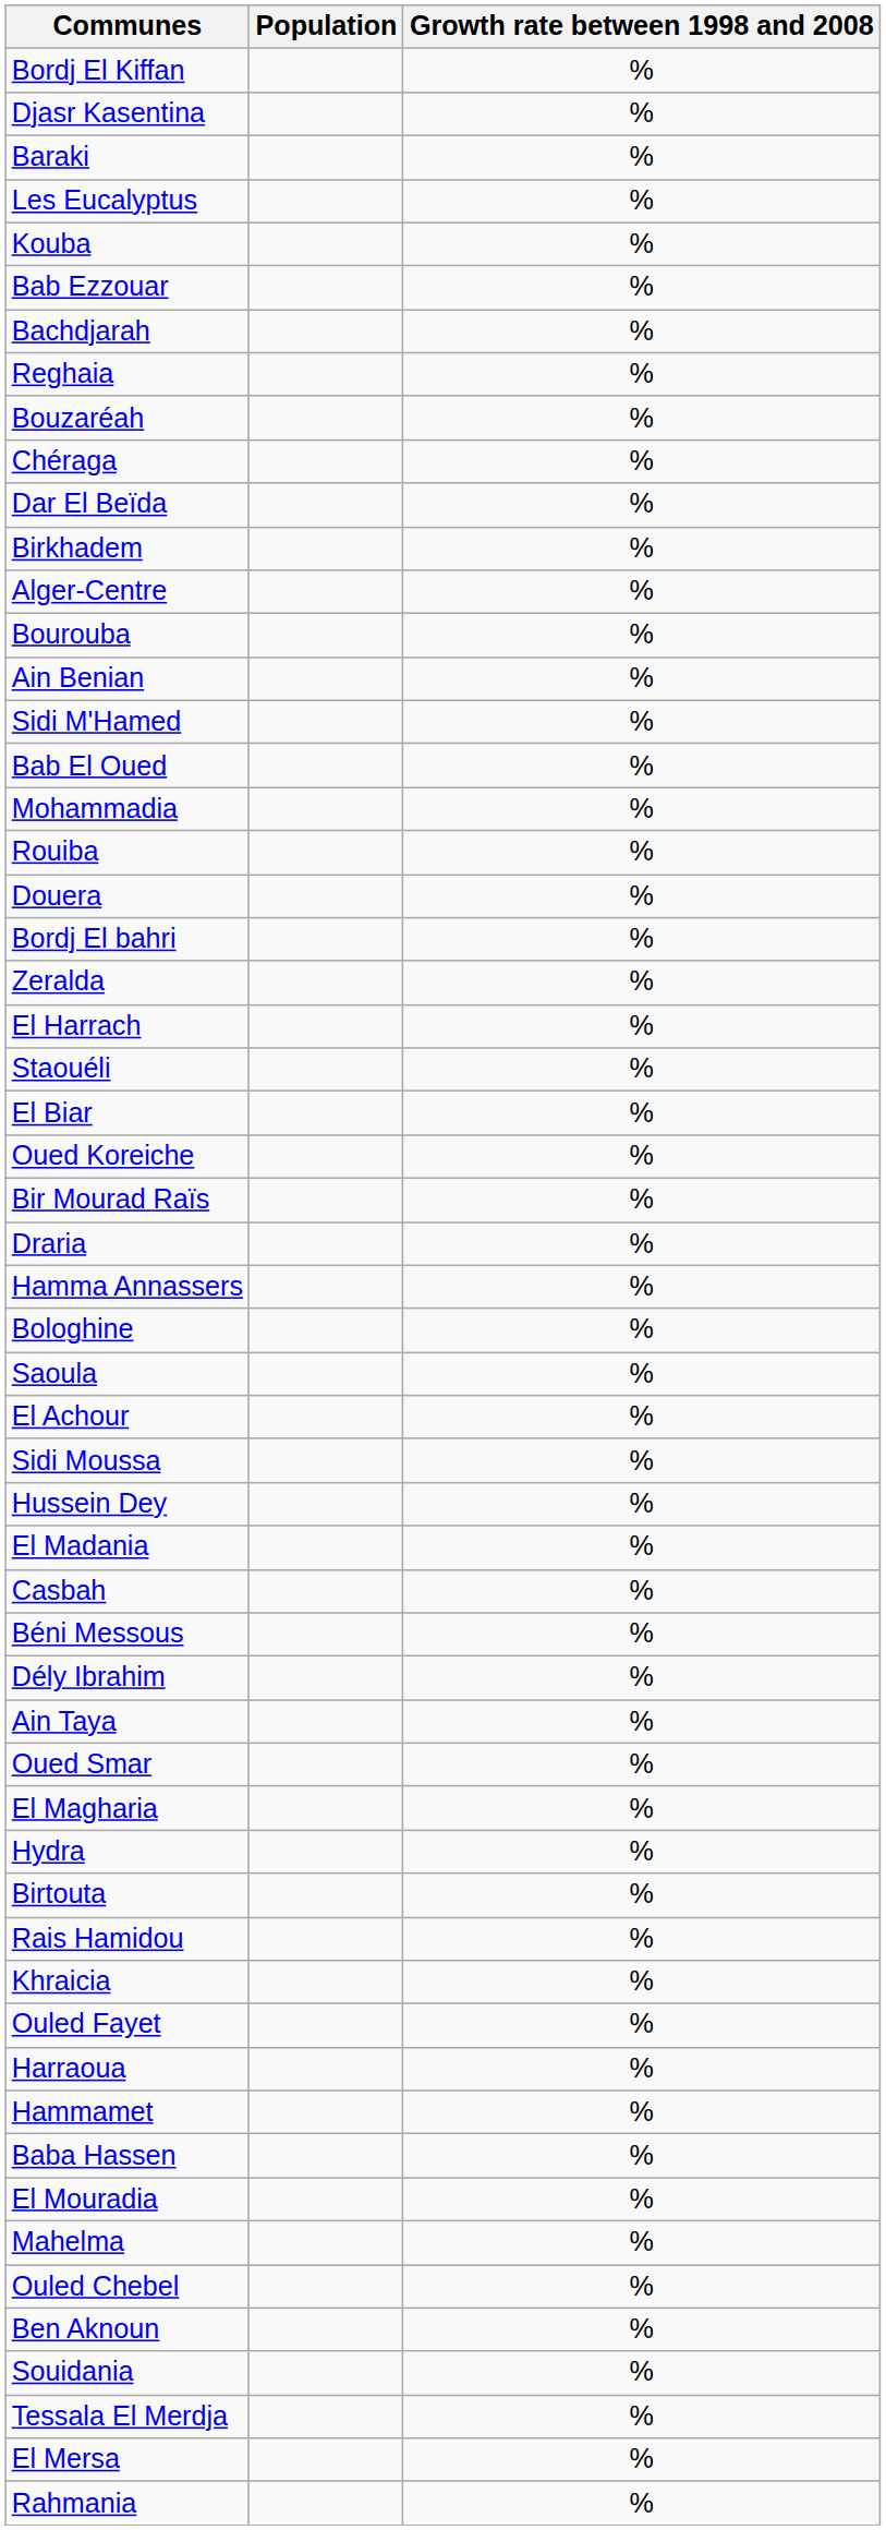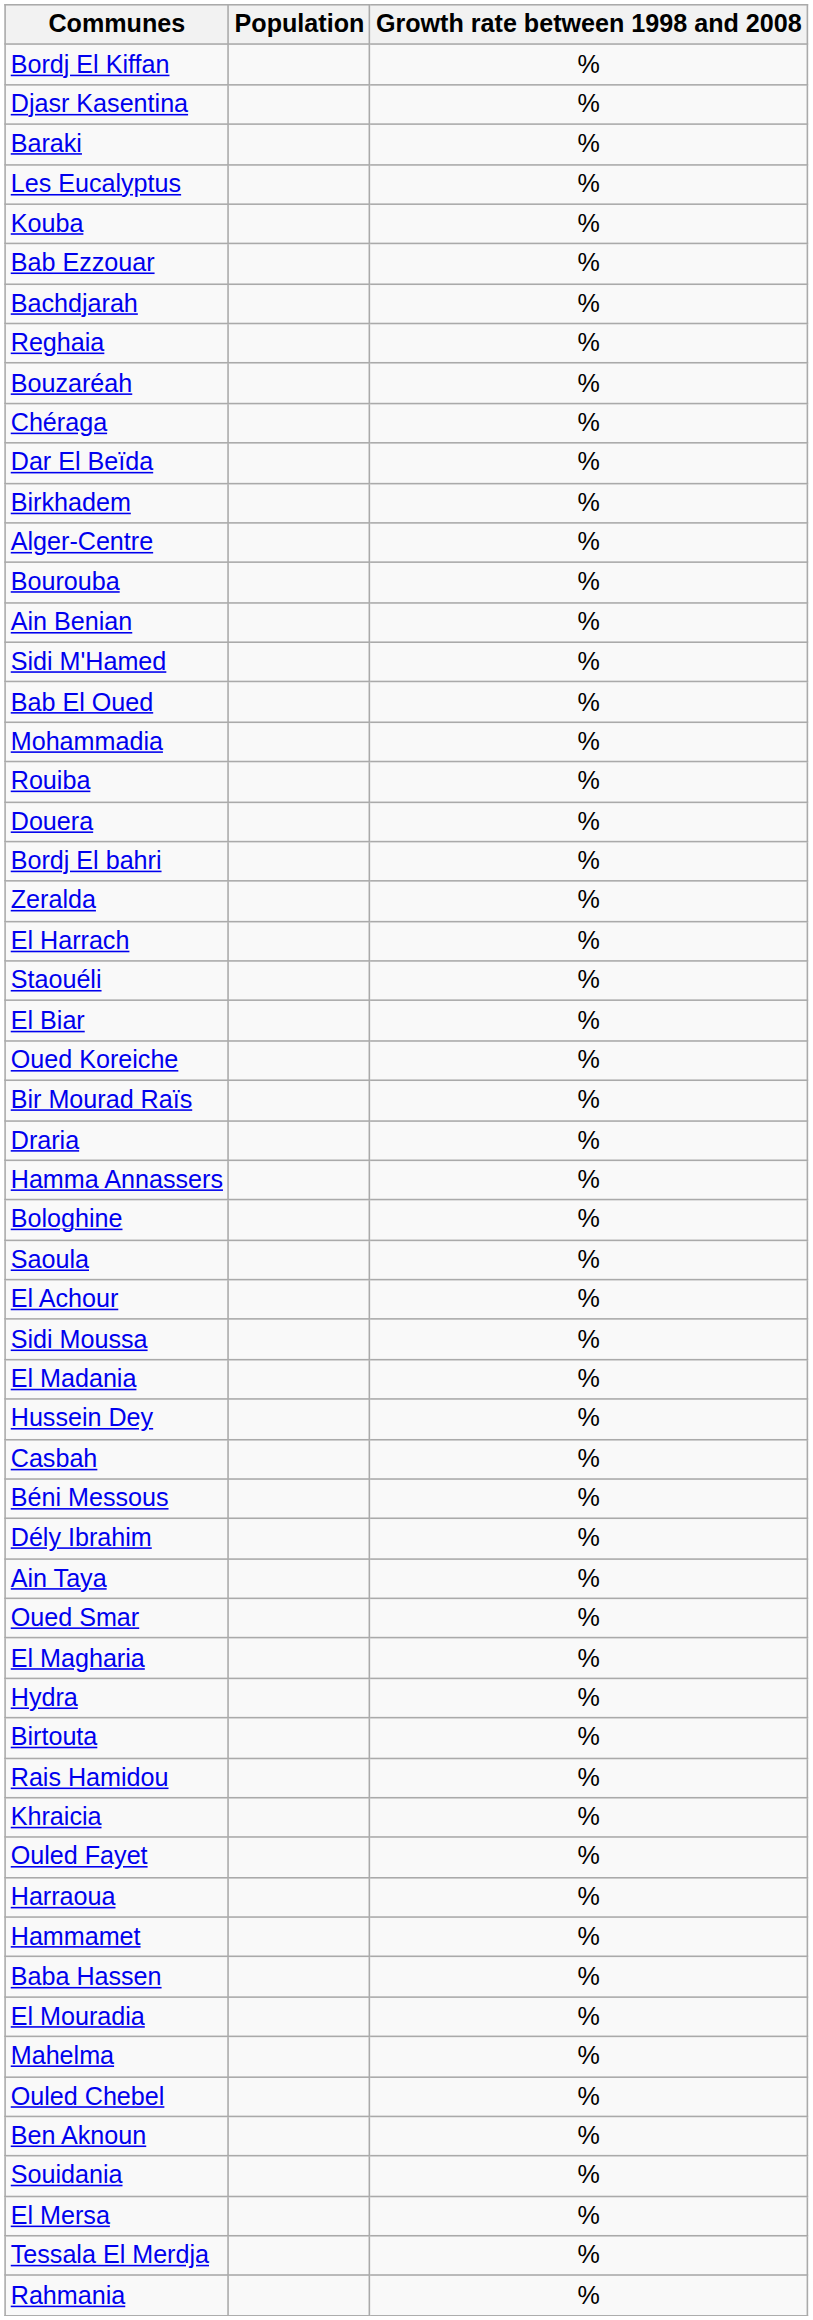rows swapped: Hussein Dey <-> El Madania
rows swapped: Tessala El Merdja <-> El Mersa
